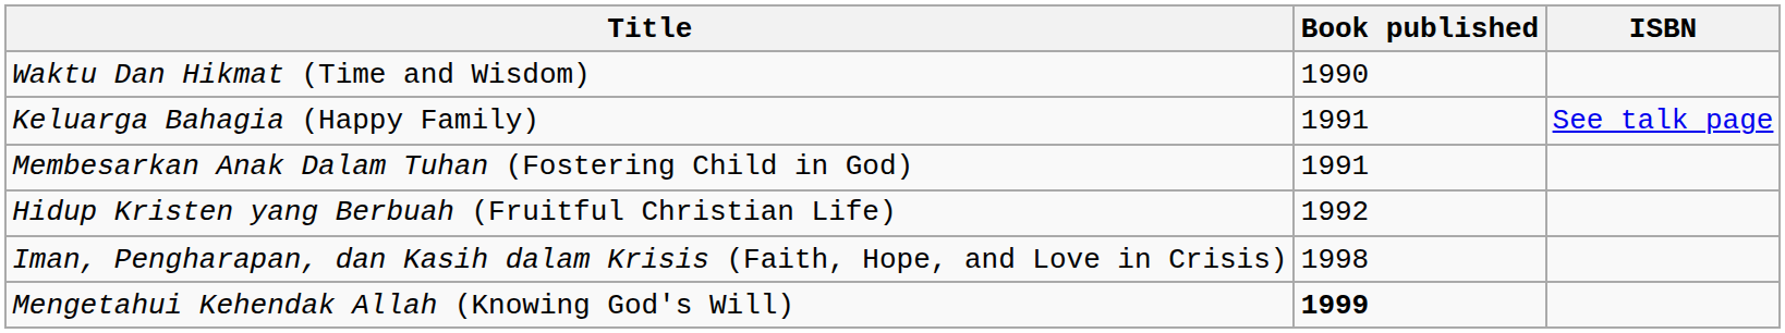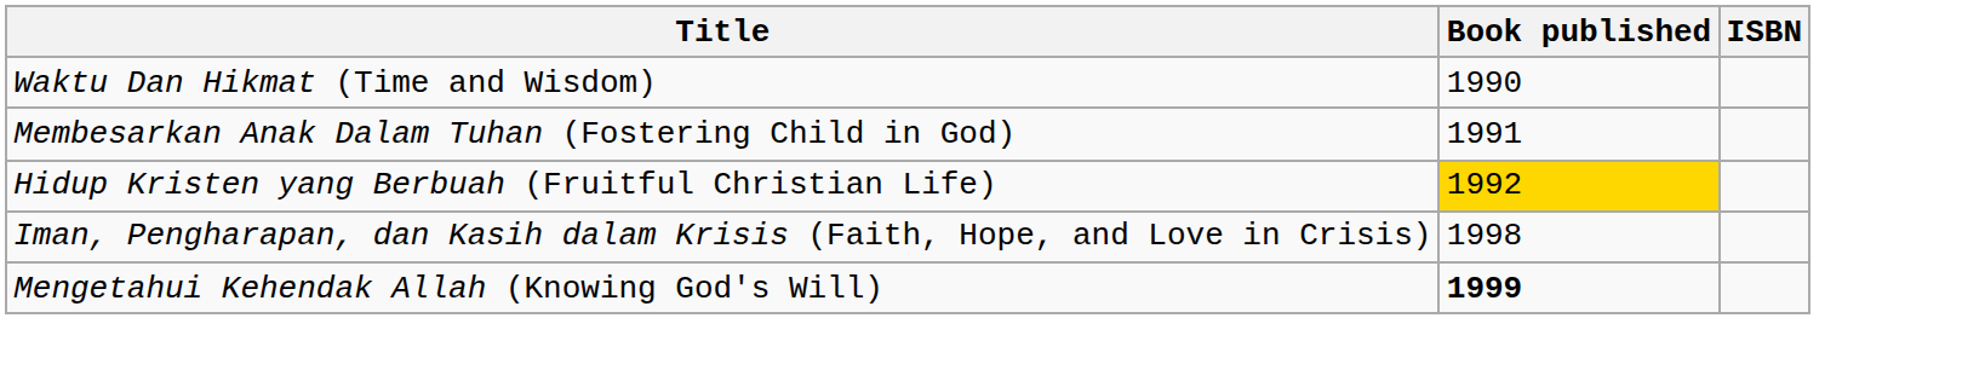- row: Keluarga Bahagia (Happy Family) | 1991 | See talk page
Hidup Kristen yang Berbuah (Fruitful Christian Life) | Book published: no background -> gold background
